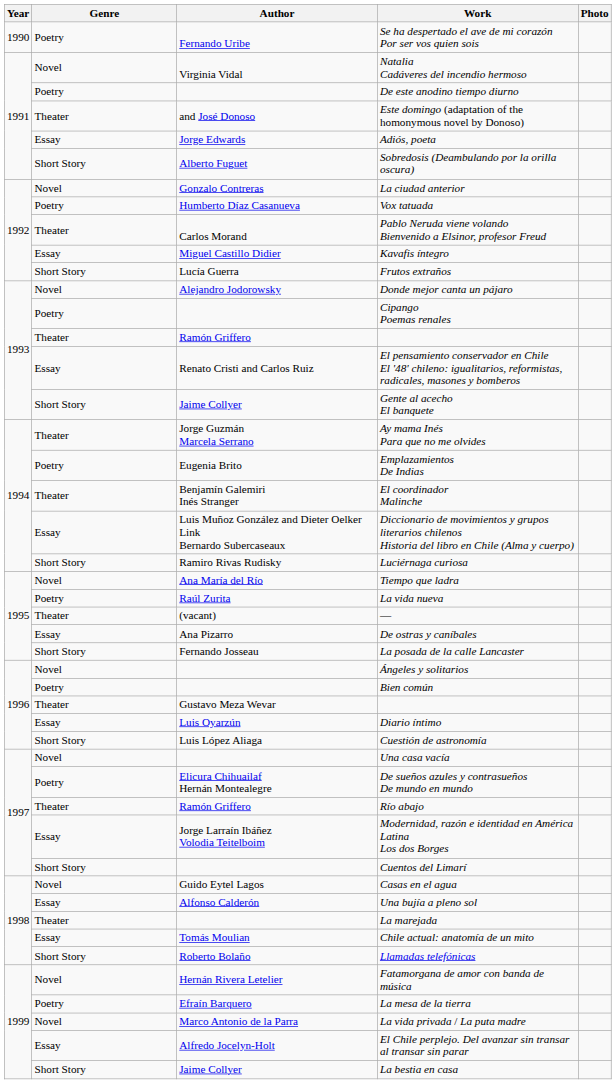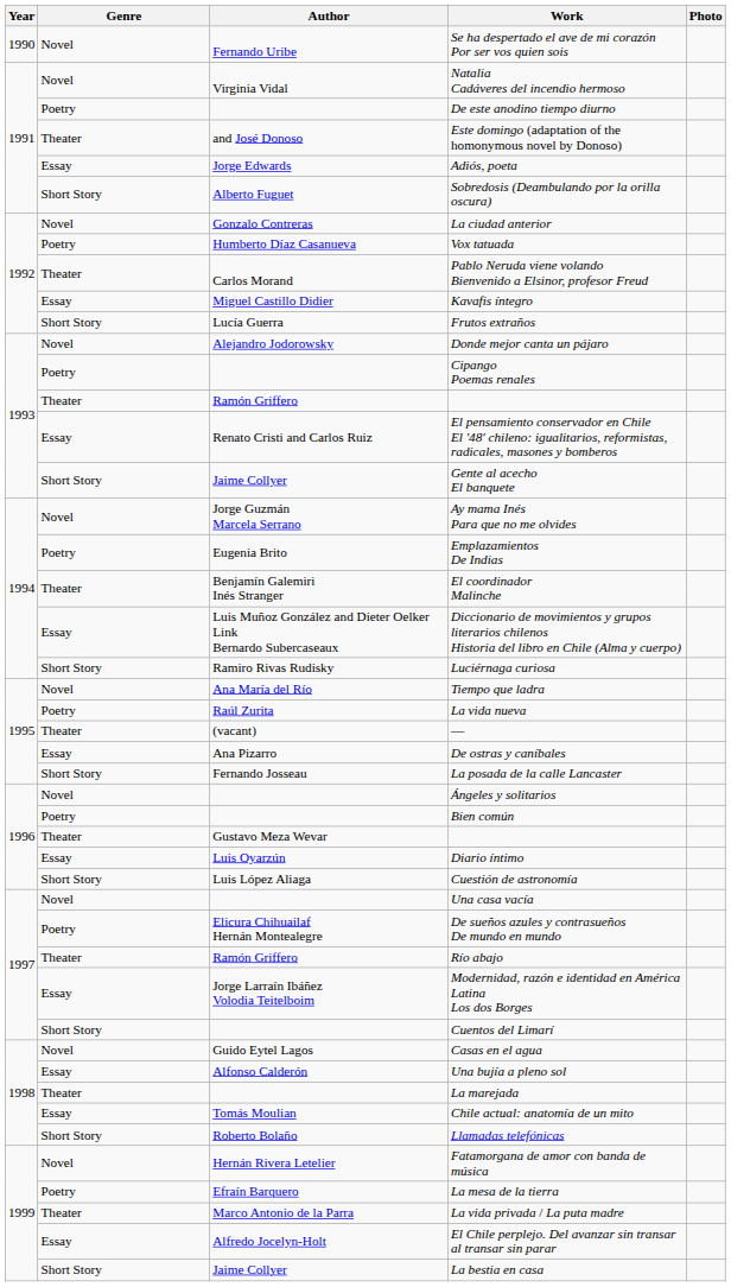Se ha despertado el ave de mi corazón Por ser vos quien sois | Genre: Poetry -> Novel
Ay mama Inés Para que no me olvides | Genre: Theater -> Novel
La vida privada / La puta madre | Genre: Novel -> Theater
